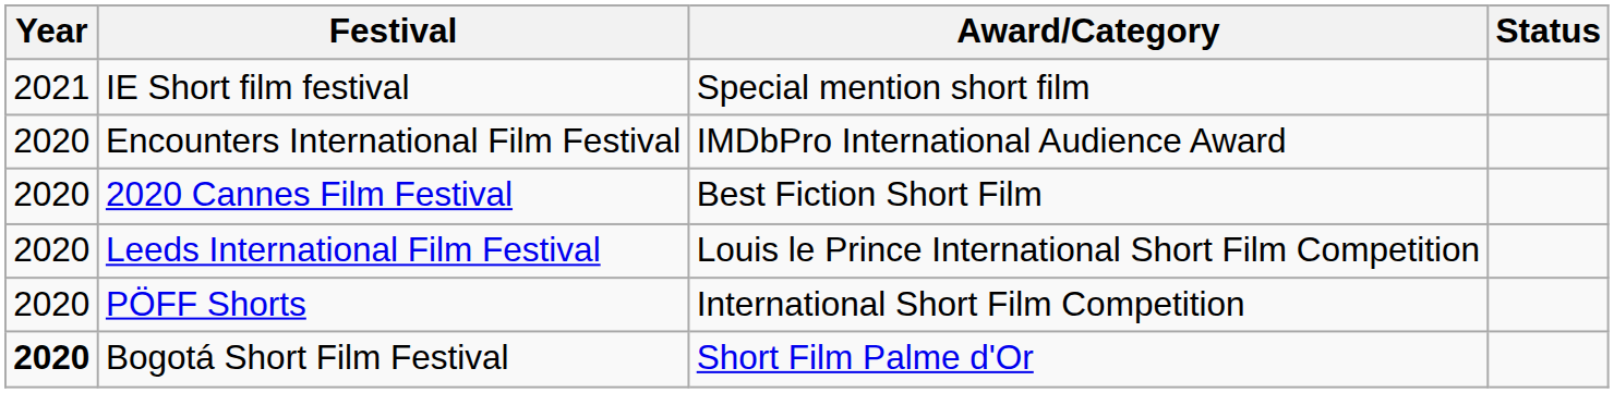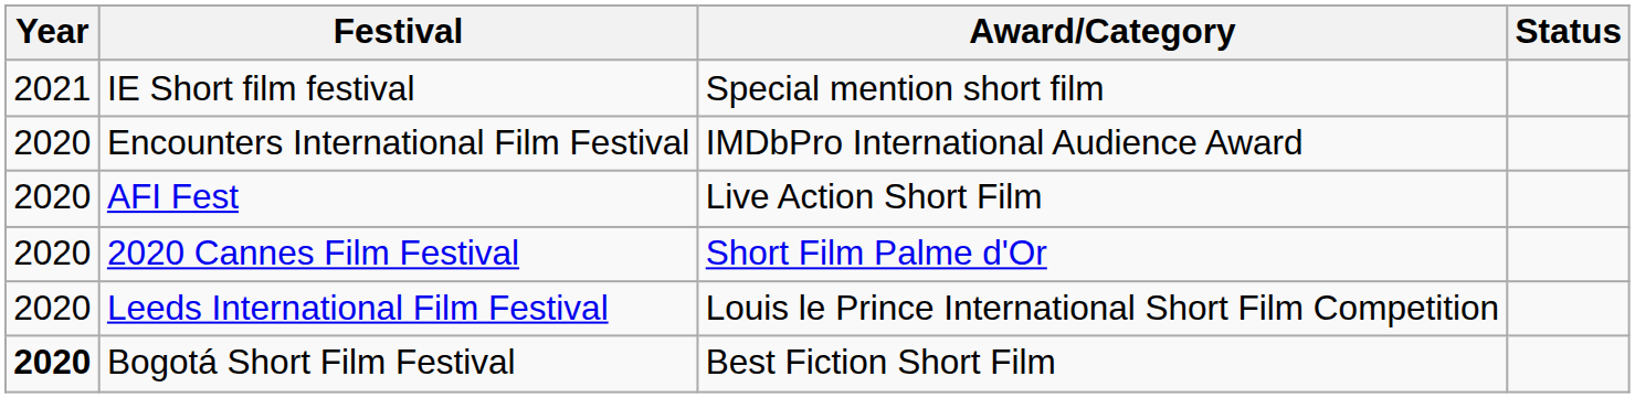+ row: 2020 | AFI Fest | Live Action Short Film
2020 Cannes Film Festival | Award/Category: Best Fiction Short Film -> Short Film Palme d'Or
- row: 2020 | PÖFF Shorts | International Short Film Competition
Bogotá Short Film Festival | Award/Category: Short Film Palme d'Or -> Best Fiction Short Film
